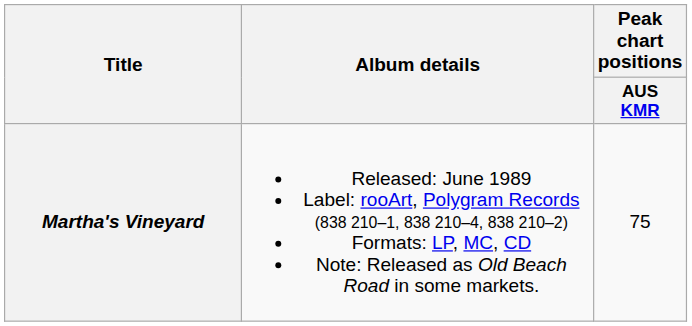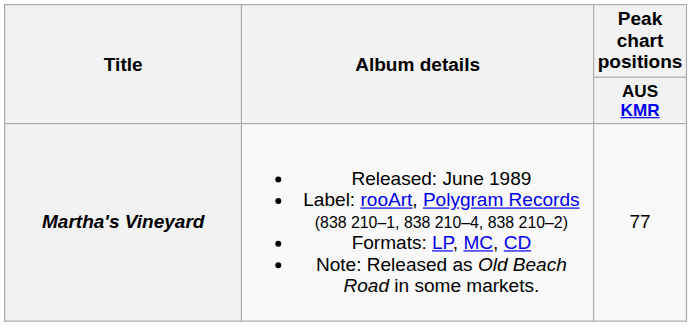Martha's Vineyard | Peak chart positions / AUS KMR: 75 -> 77
